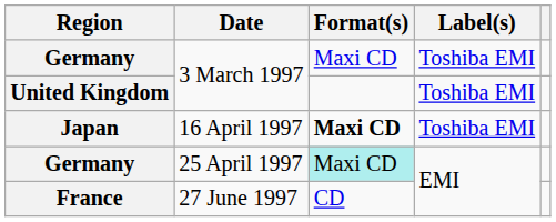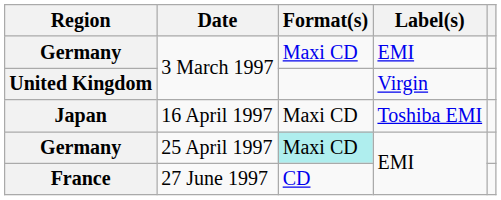Germany / 3 March 1997 | Label(s): Toshiba EMI -> EMI
United Kingdom | Label(s): Toshiba EMI -> Virgin
Japan | Format(s): bold -> normal
